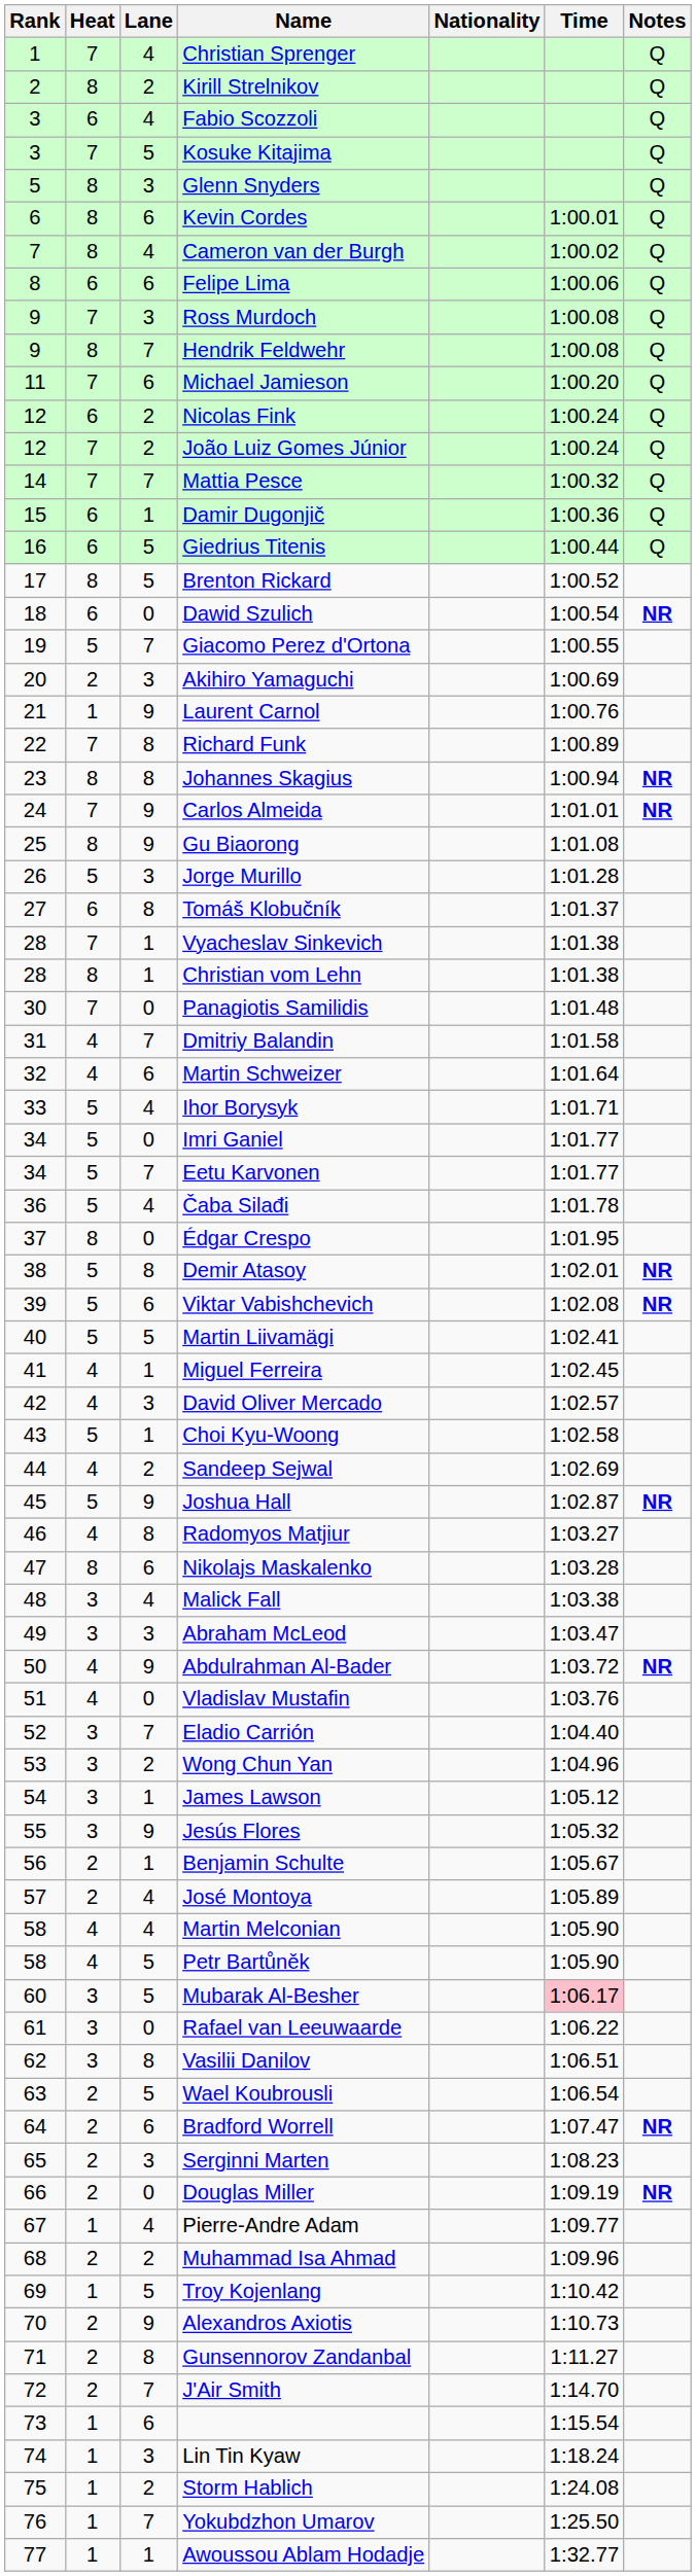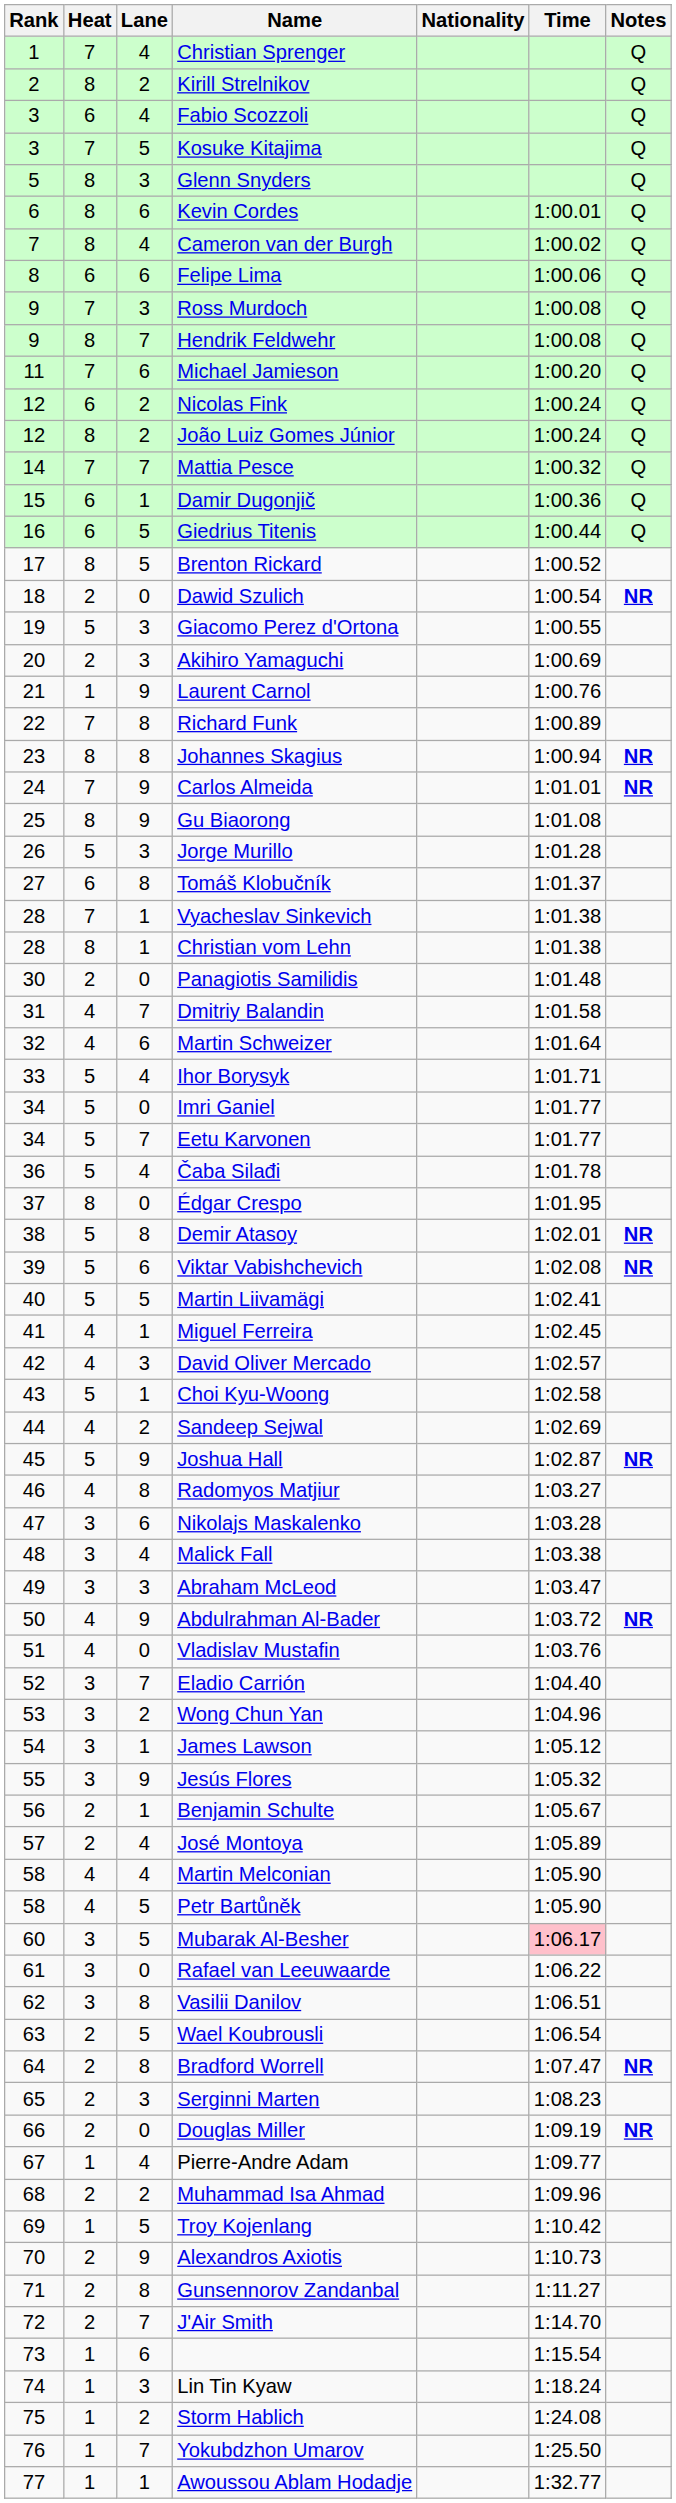João Luiz Gomes Júnior | Heat: 7 -> 8
Dawid Szulich | Heat: 6 -> 2
Giacomo Perez d'Ortona | Lane: 7 -> 3
Panagiotis Samilidis | Heat: 7 -> 2
Nikolajs Maskalenko | Heat: 8 -> 3
Bradford Worrell | Lane: 6 -> 8
